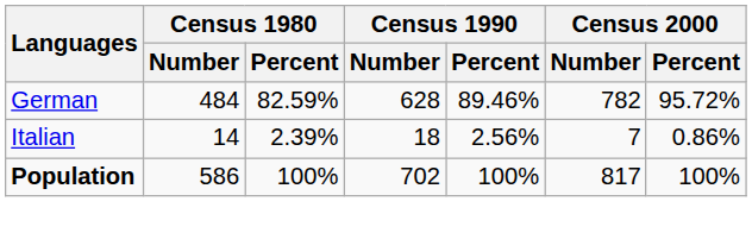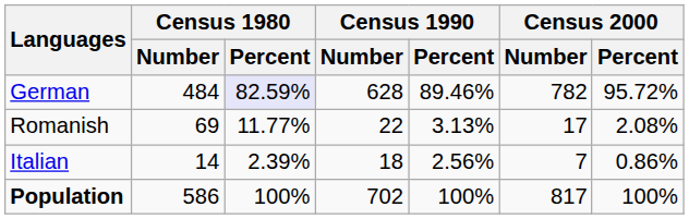German | Census 1980 / Percent: no background -> lavender background
+ row: Romanish | 69 | 11.77% | 22 | 3.13% | 17 | 2.08%
